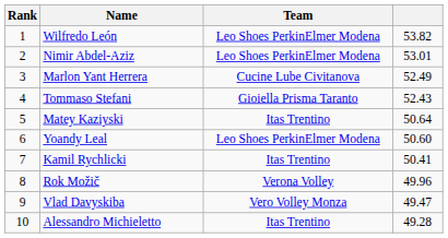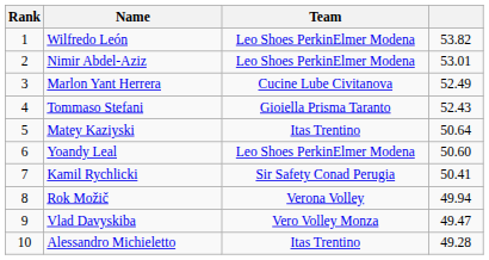Kamil Rychlicki | Team: Itas Trentino -> Sir Safety Conad Perugia
Rok Možič | column 4: 49.96 -> 49.94
